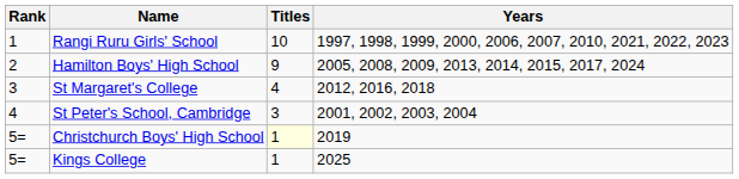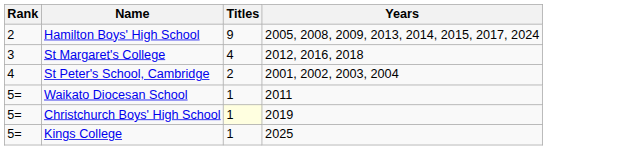- row: 1 | Rangi Ruru Girls' School | 10 | 1997, 1998, 1999, 2000, 2006, 2007, 2010, 2021, 2022, 2023
St Peter's School, Cambridge | Titles: 3 -> 2
+ row: 5= | Waikato Diocesan School | 1 | 2011
